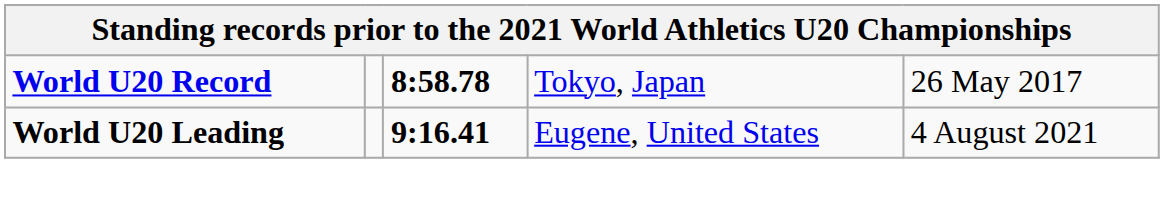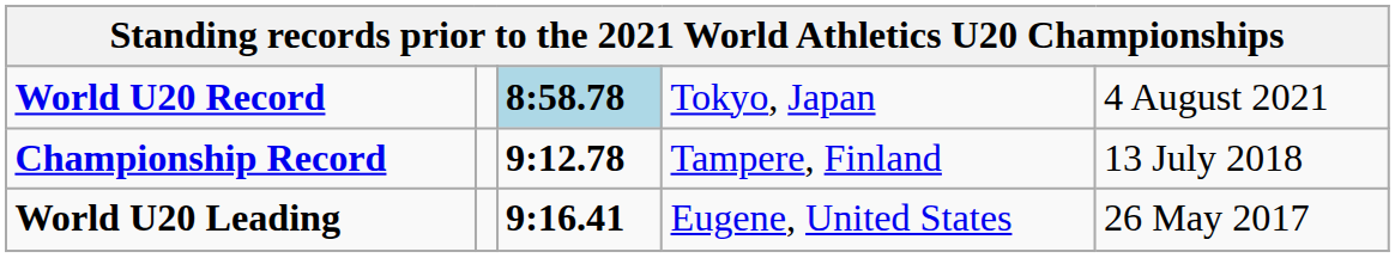World U20 Record | column 3: no background -> lightblue background
World U20 Record | column 5: 26 May 2017 -> 4 August 2021
+ row: Championship Record | 9:12.78 | Tampere, Finland | 13 July 2018
World U20 Leading | column 5: 4 August 2021 -> 26 May 2017
